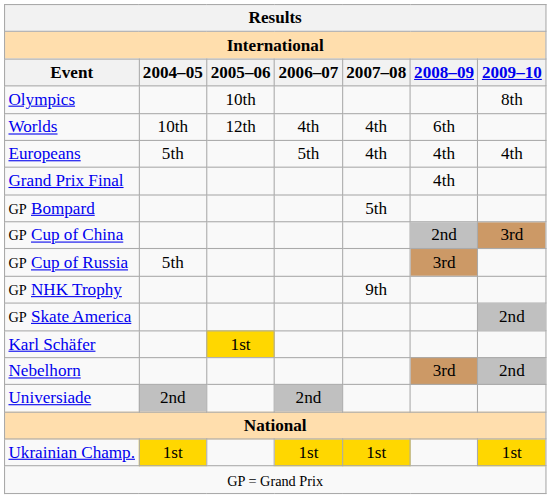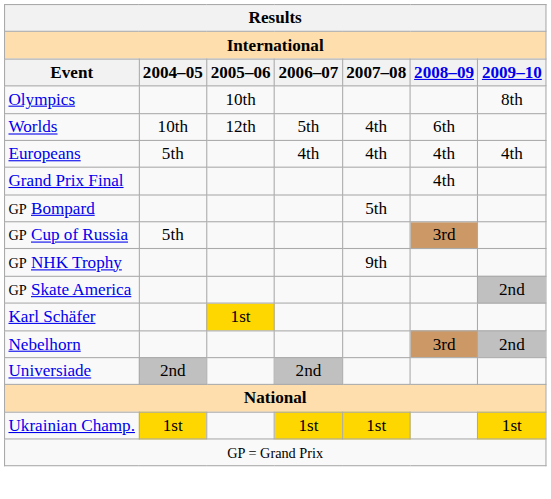Worlds | 2006–07: 4th -> 5th
Europeans | 2006–07: 5th -> 4th
- row: GP Cup of China | 2nd | 3rd
